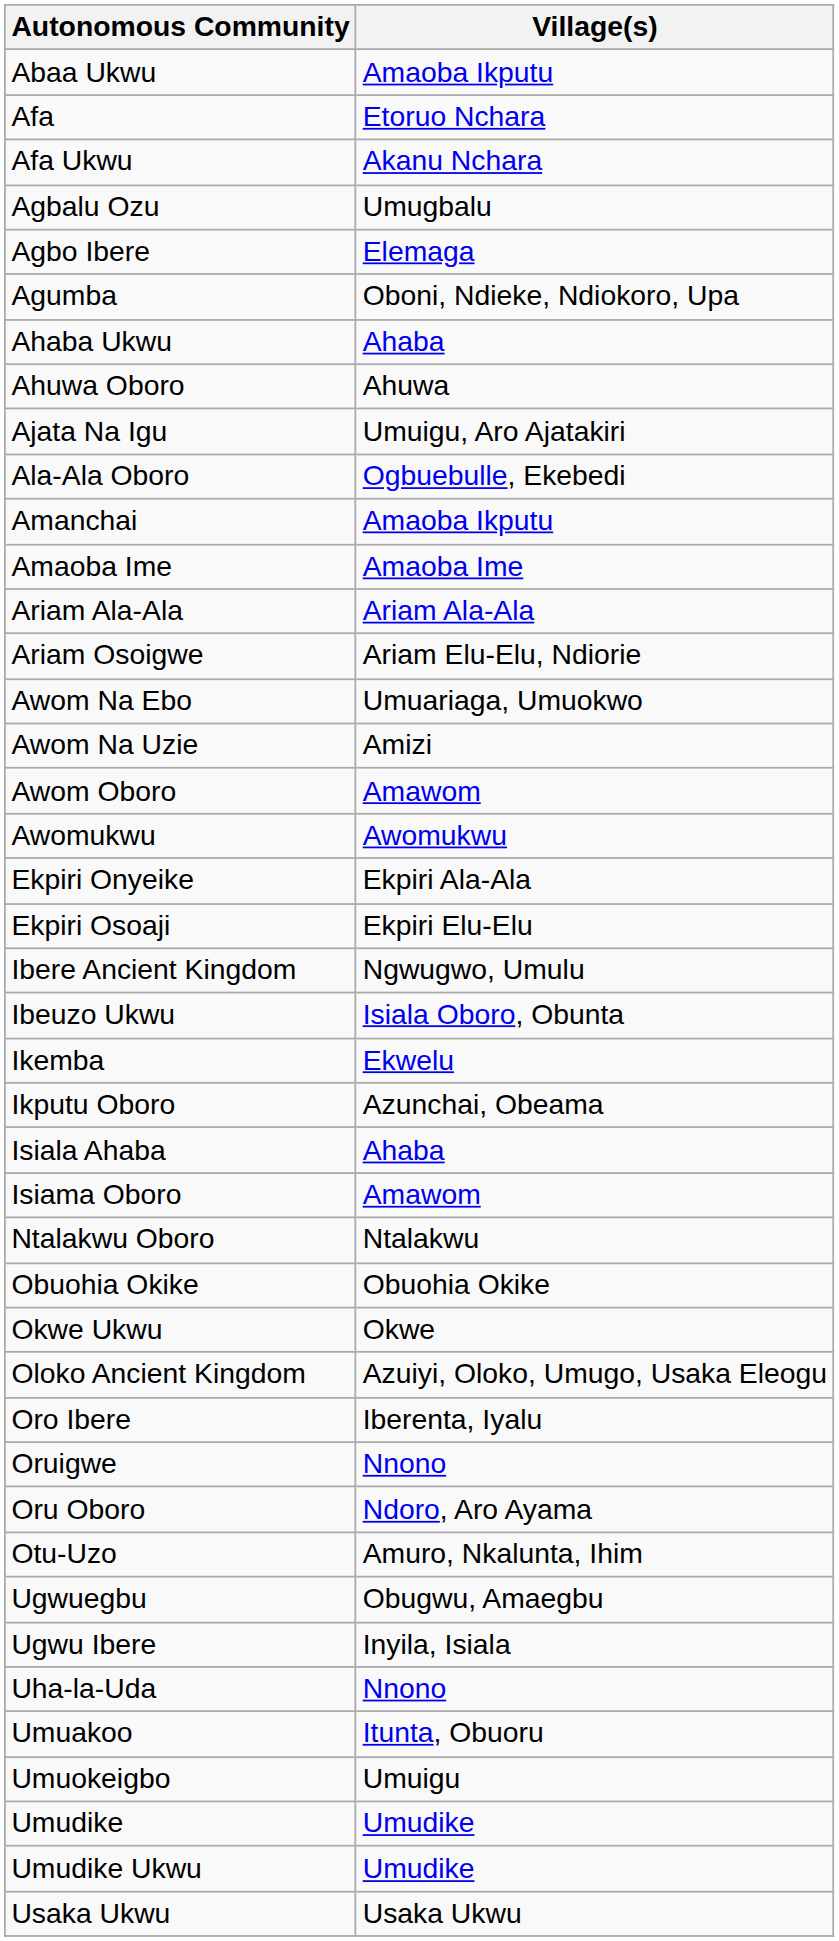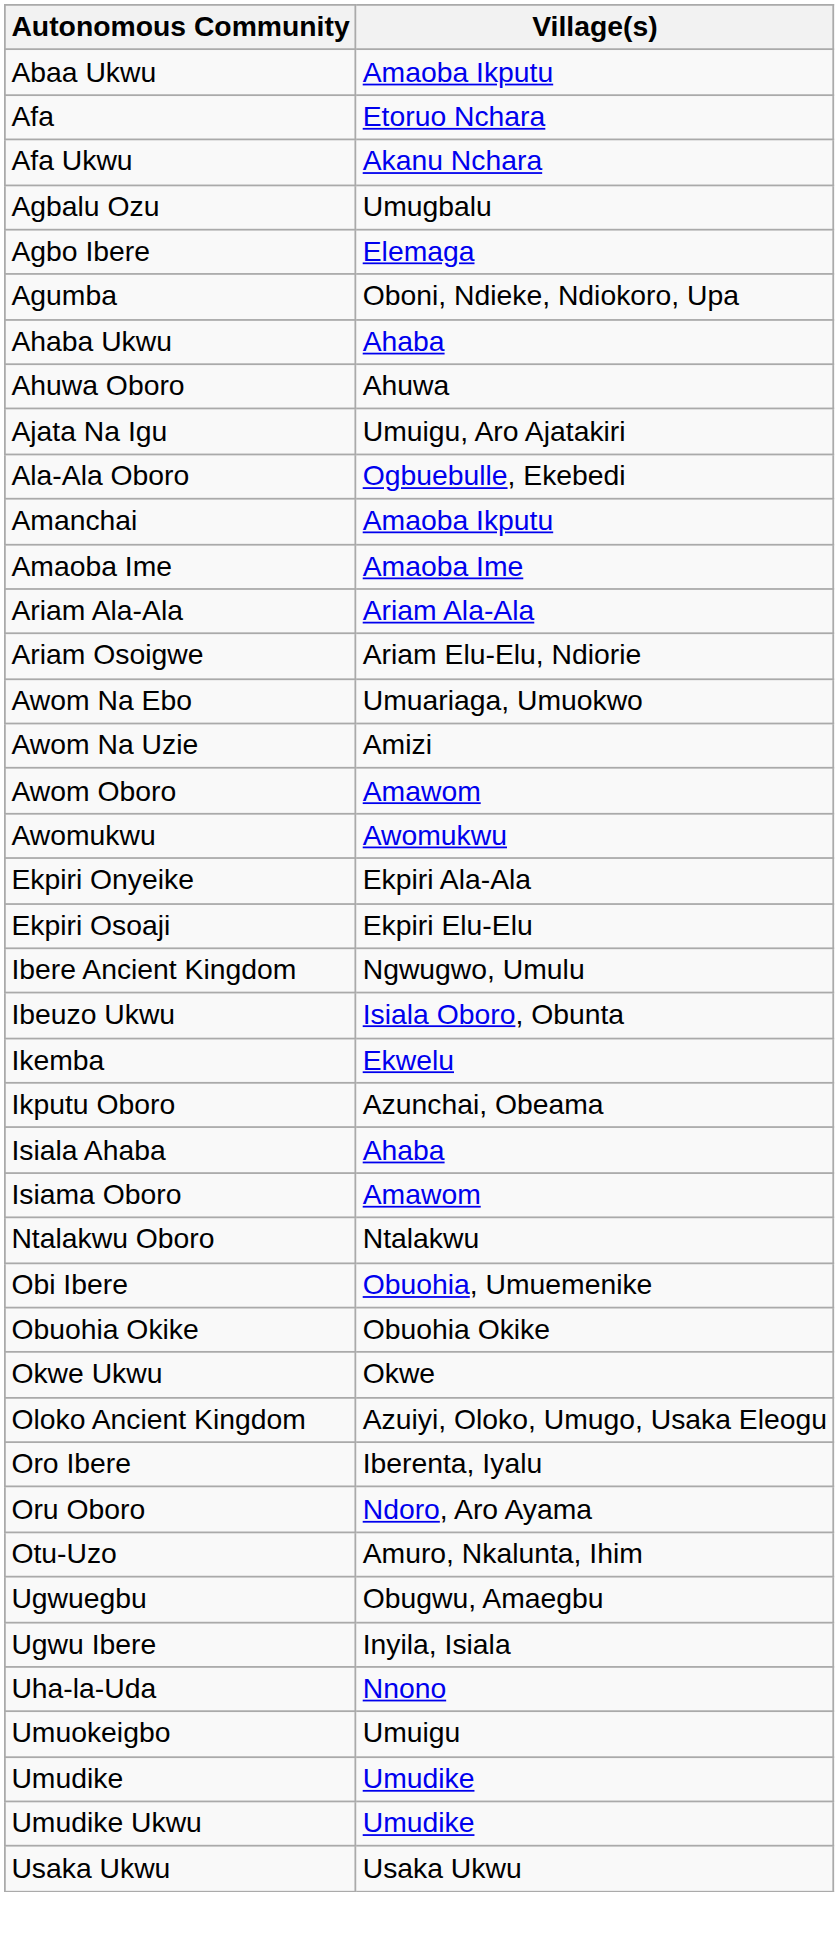+ row: Obi Ibere | Obuohia, Umuemenike
- row: Oruigwe | Nnono
- row: Umuakoo | Itunta, Obuoru
